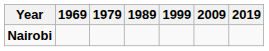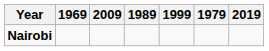columns swapped: 1979 <-> 2009
